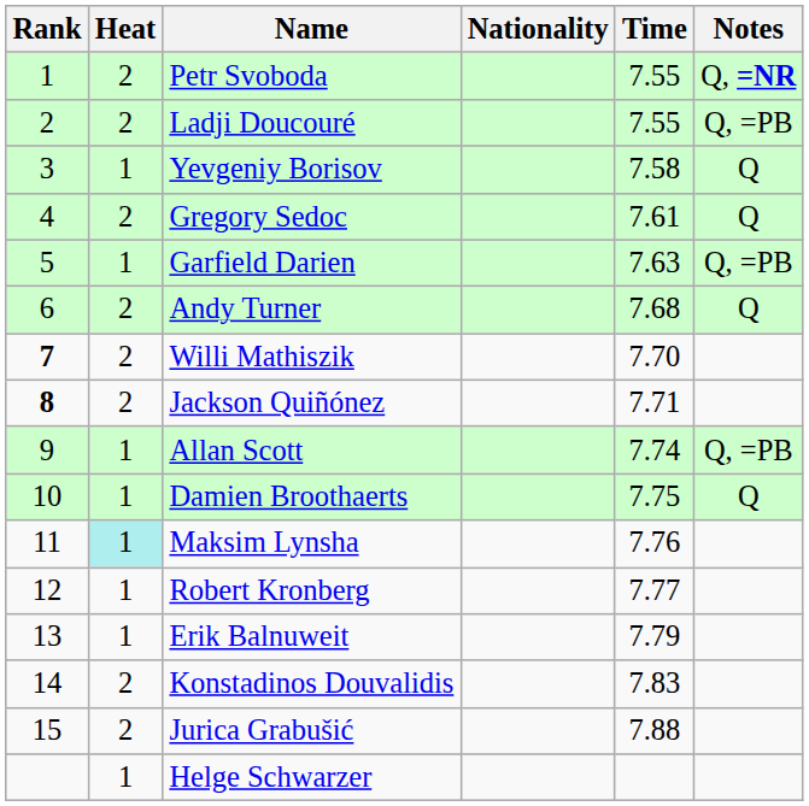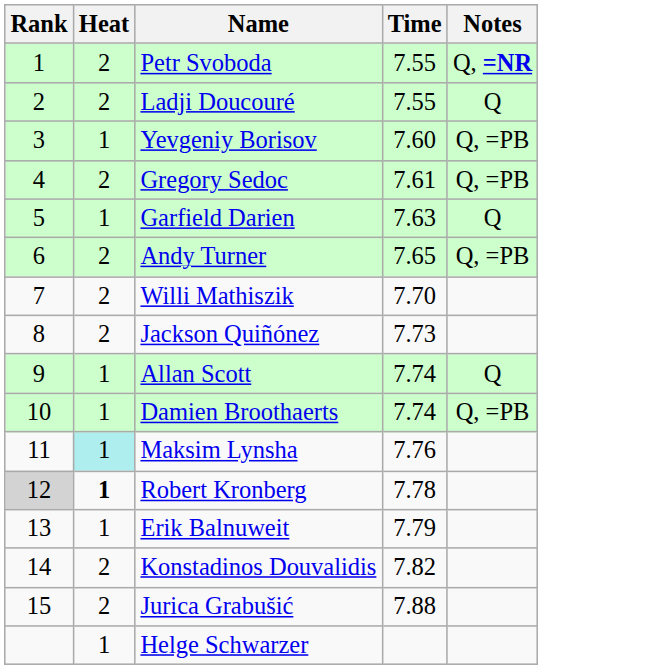- column: Nationality
Ladji Doucouré | Notes: Q, =PB -> Q
Yevgeniy Borisov | Time: 7.58 -> 7.60
Yevgeniy Borisov | Notes: Q -> Q, =PB
Gregory Sedoc | Notes: Q -> Q, =PB
Garfield Darien | Notes: Q, =PB -> Q
Andy Turner | Time: 7.68 -> 7.65
Andy Turner | Notes: Q -> Q, =PB
Willi Mathiszik | Rank: bold -> normal
Jackson Quiñónez | Rank: bold -> normal
Jackson Quiñónez | Time: 7.71 -> 7.73
Allan Scott | Notes: Q, =PB -> Q
Damien Broothaerts | Time: 7.75 -> 7.74
Damien Broothaerts | Notes: Q -> Q, =PB
Robert Kronberg | Rank: no background -> lightgrey background
Robert Kronberg | Heat: normal -> bold
Robert Kronberg | Time: 7.77 -> 7.78
Konstadinos Douvalidis | Time: 7.83 -> 7.82
